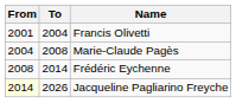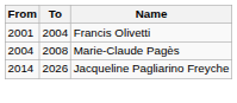- row: 2008 | 2014 | Frédéric Eychenne
Jacqueline Pagliarino Freyche | From: lightyellow background -> no background
